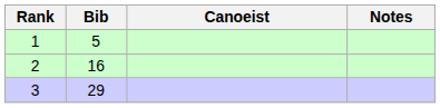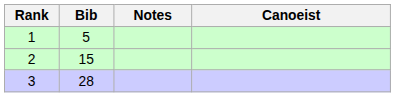columns swapped: Canoeist <-> Notes
2 | Bib: 16 -> 15
3 | Bib: 29 -> 28
